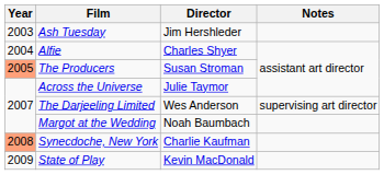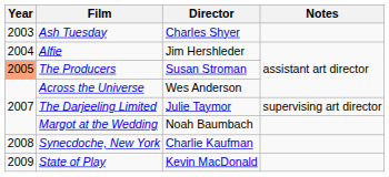Ash Tuesday | Director: Jim Hershleder -> Charles Shyer
Alfie | Director: Charles Shyer -> Jim Hershleder
Across the Universe | Director: Julie Taymor -> Wes Anderson
The Darjeeling Limited | Director: Wes Anderson -> Julie Taymor
Synecdoche, New York | Year: lightsalmon background -> no background
